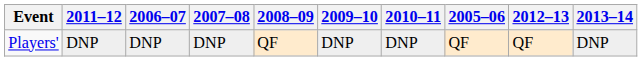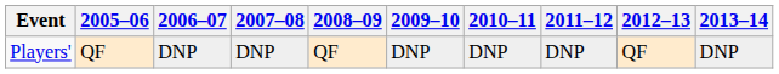columns swapped: 2005–06 <-> 2011–12
